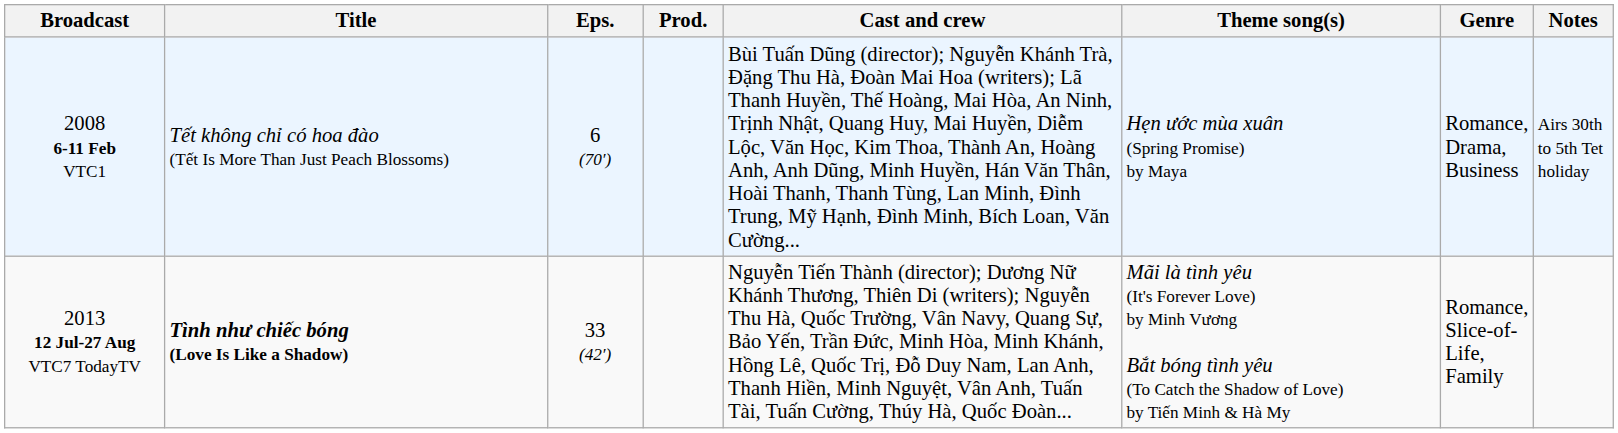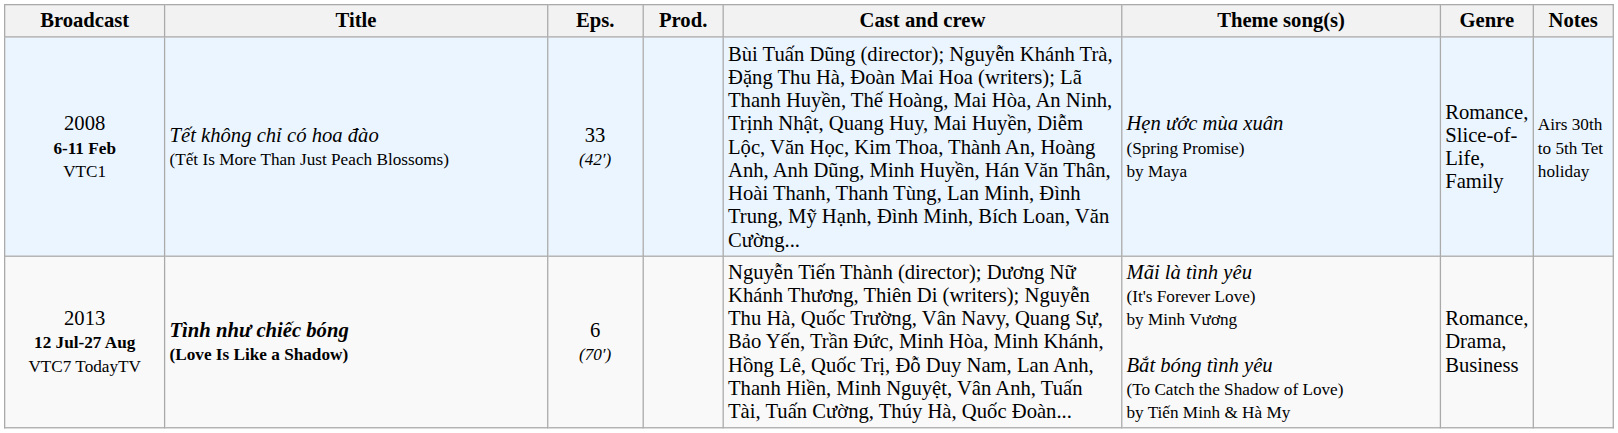2008 6-11 Feb VTC1 | Eps.: 6 (70′) -> 33 (42′)
2008 6-11 Feb VTC1 | Genre: Romance, Drama, Business -> Romance, Slice-of-Life, Family
2013 12 Jul-27 Aug VTC7 TodayTV | Eps.: 33 (42′) -> 6 (70′)
2013 12 Jul-27 Aug VTC7 TodayTV | Genre: Romance, Slice-of-Life, Family -> Romance, Drama, Business
